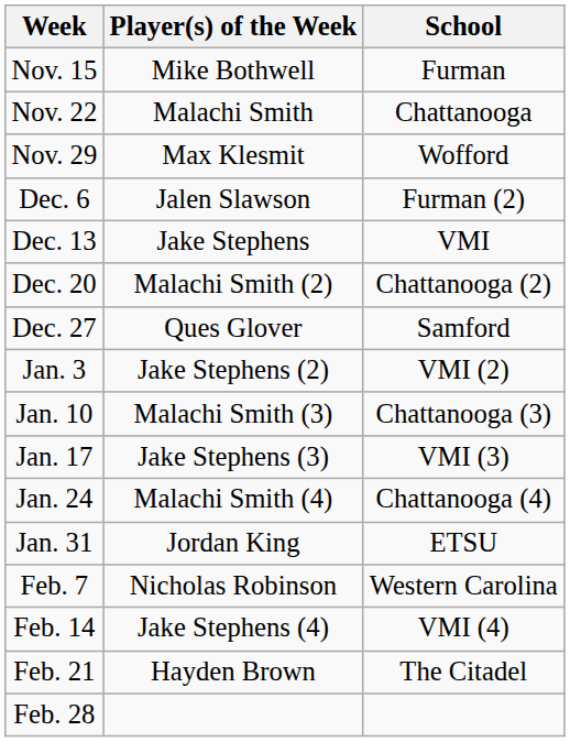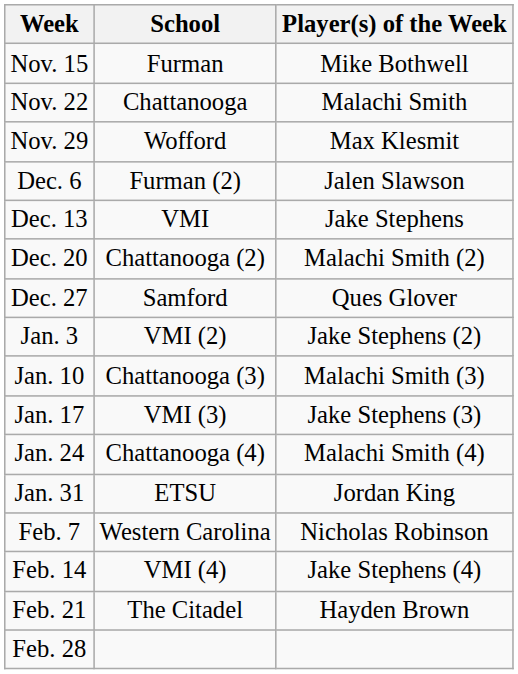columns swapped: Player(s) of the Week <-> School
